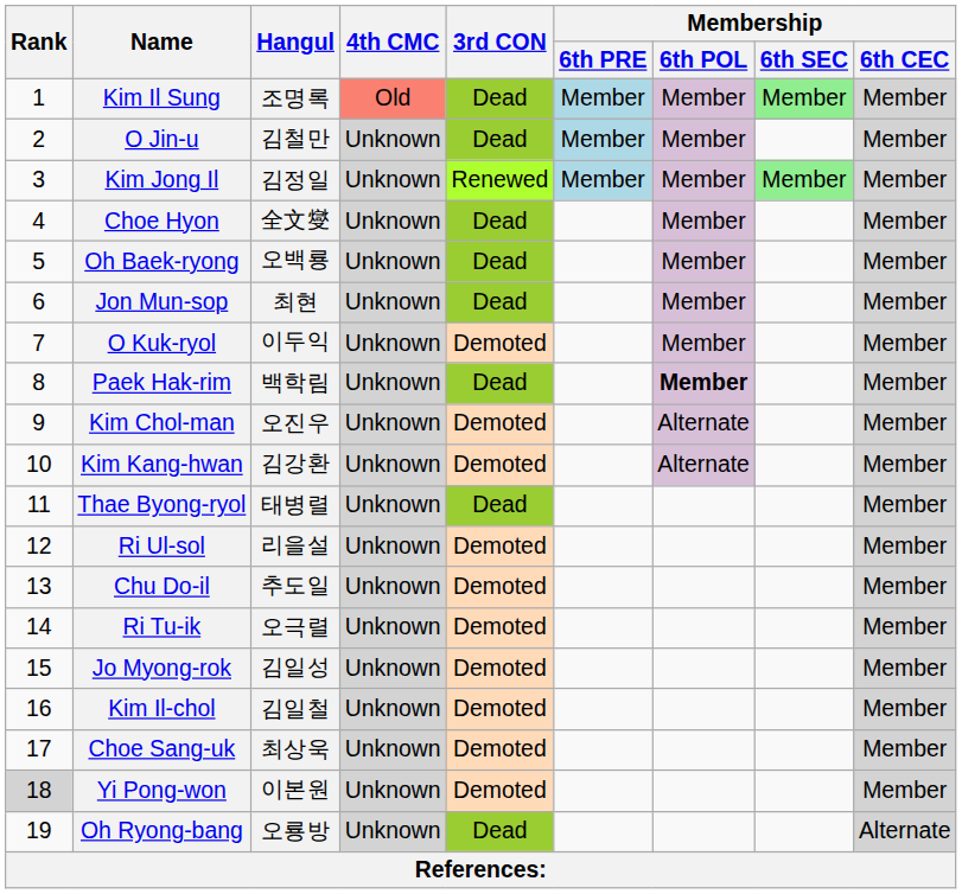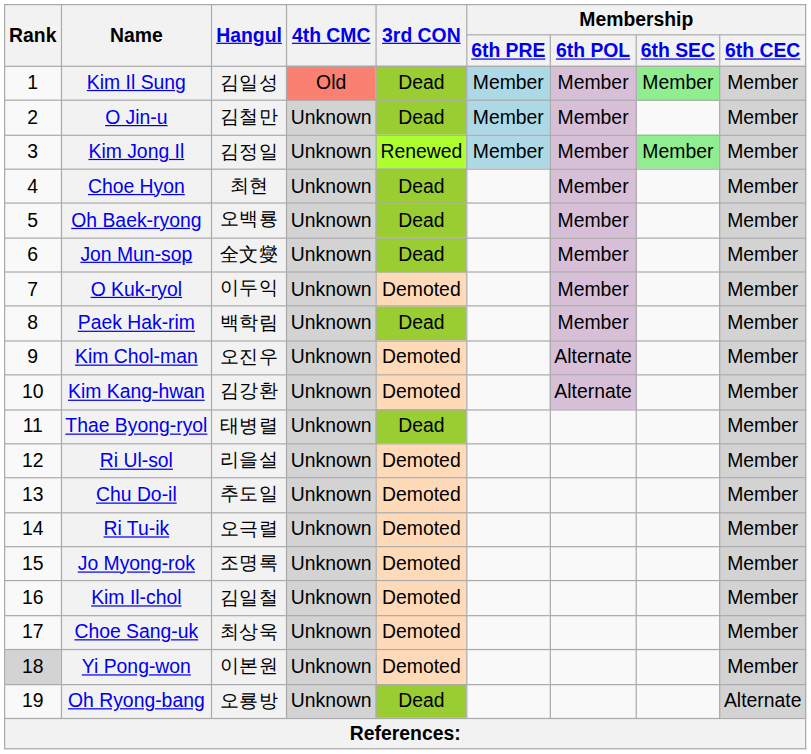Kim Il Sung | Hangul: 조명록 -> 김일성
Choe Hyon | Hangul: 全文燮 -> 최현
Jon Mun-sop | Hangul: 최현 -> 全文燮
Paek Hak-rim | Membership / 6th POL: bold -> normal
Jo Myong-rok | Hangul: 김일성 -> 조명록
